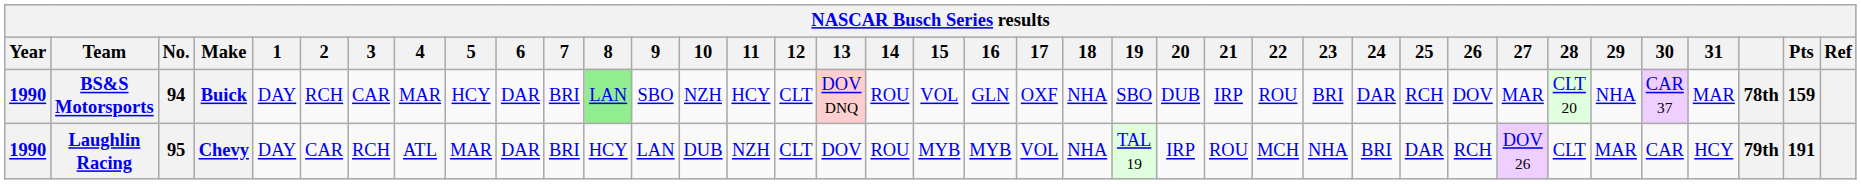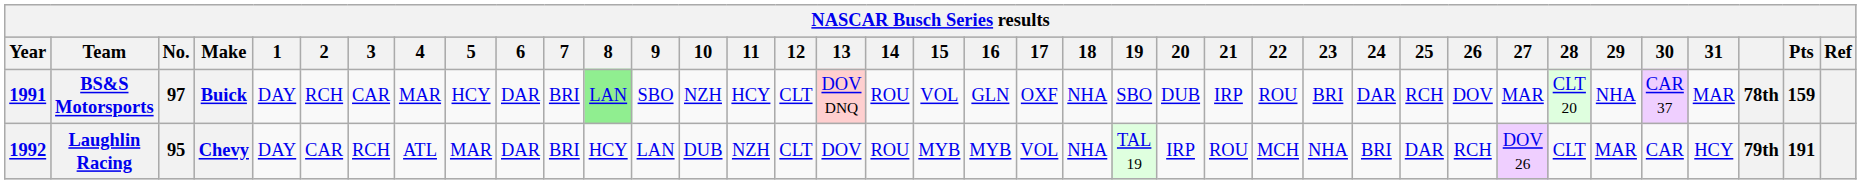BS&S Motorsports | Year: 1990 -> 1991
BS&S Motorsports | No.: 94 -> 97
Laughlin Racing | Year: 1990 -> 1992
